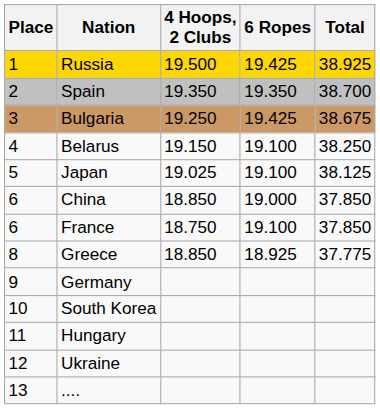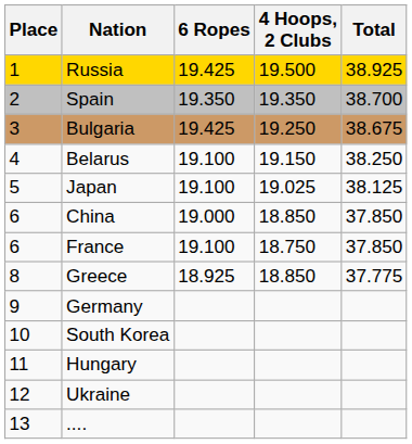columns swapped: 6 Ropes <-> 4 Hoops, 2 Clubs
